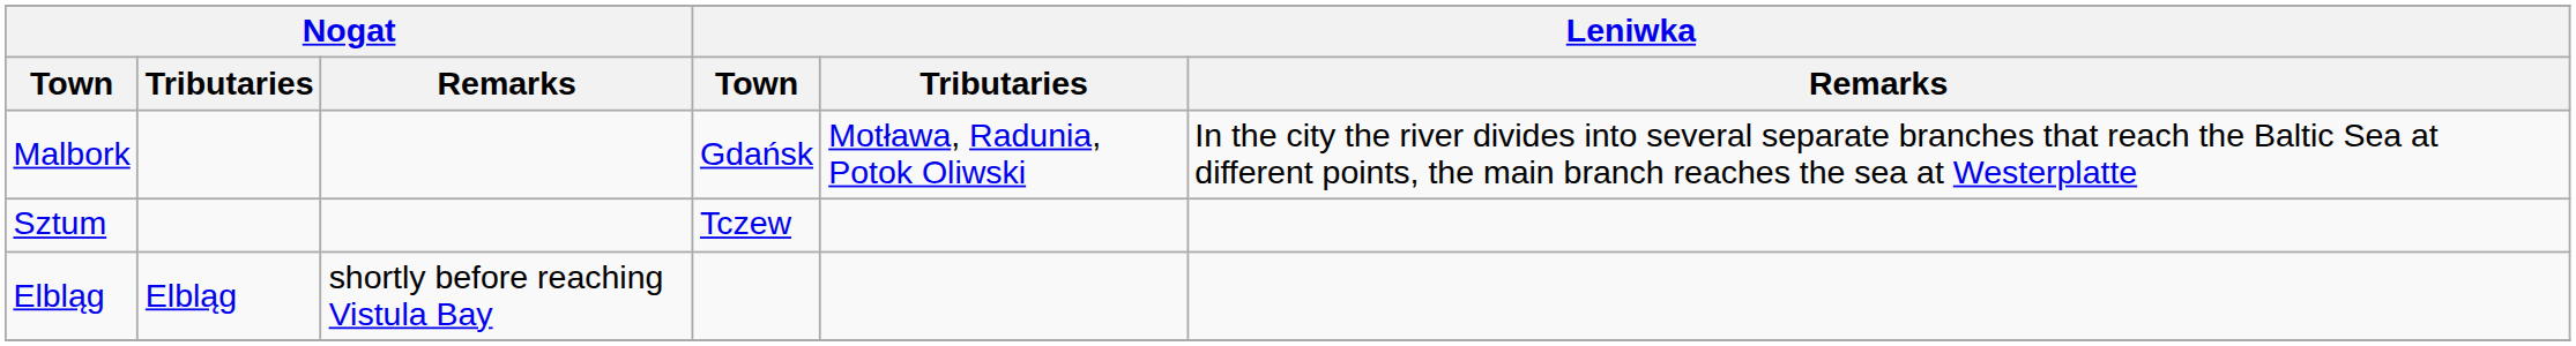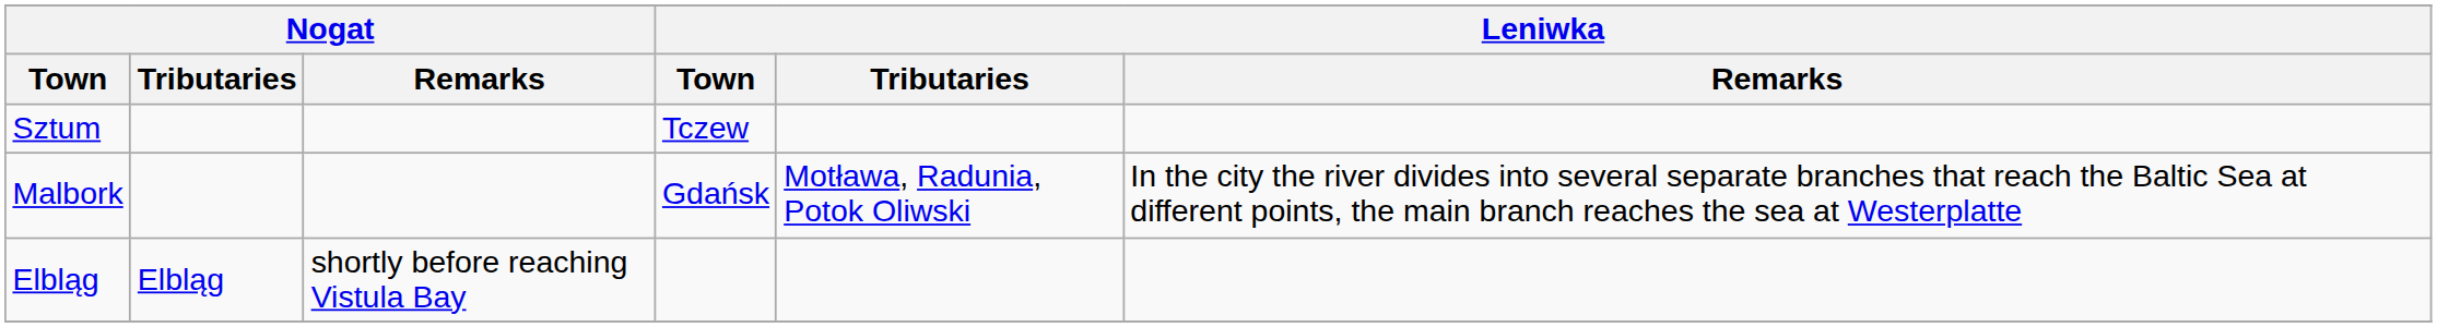rows swapped: Sztum <-> Malbork
